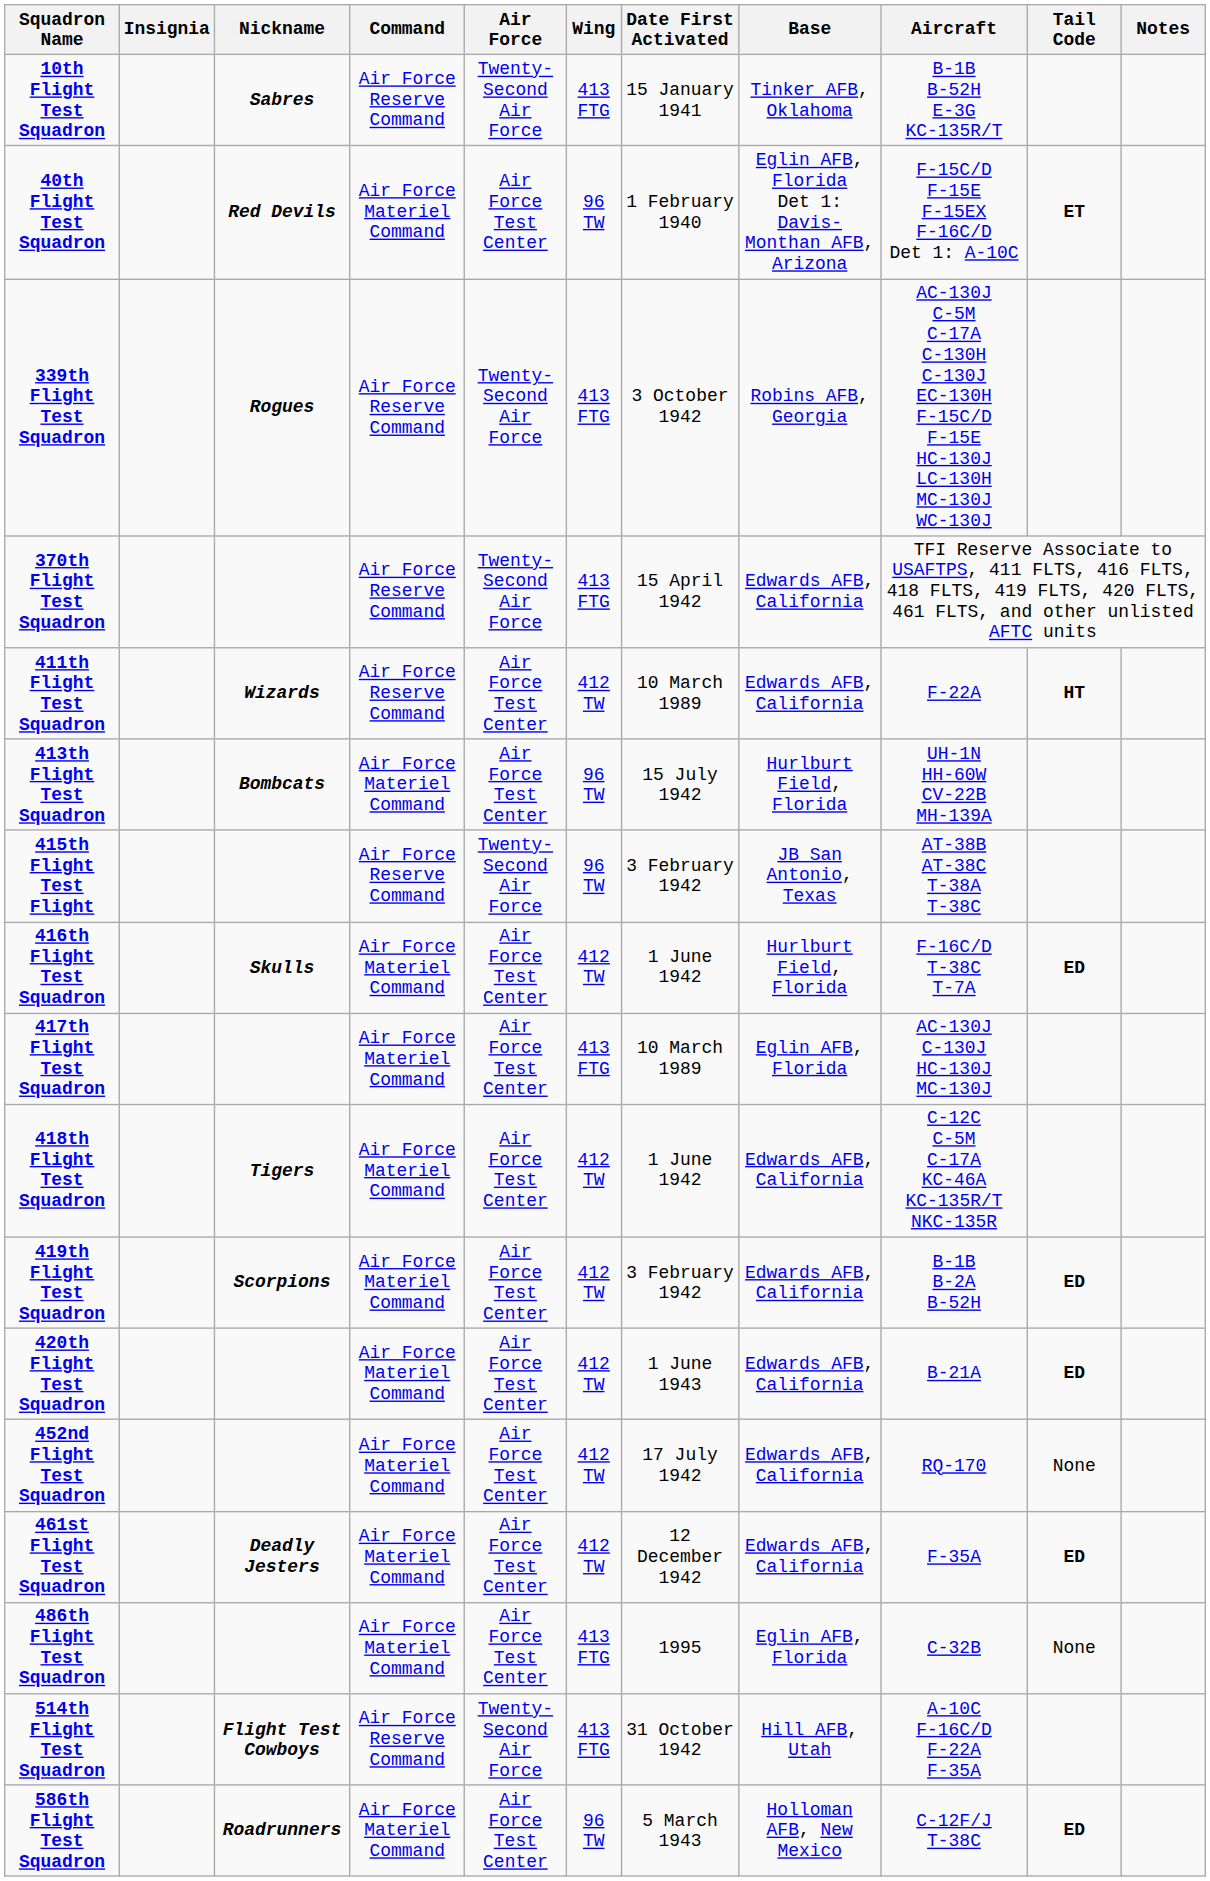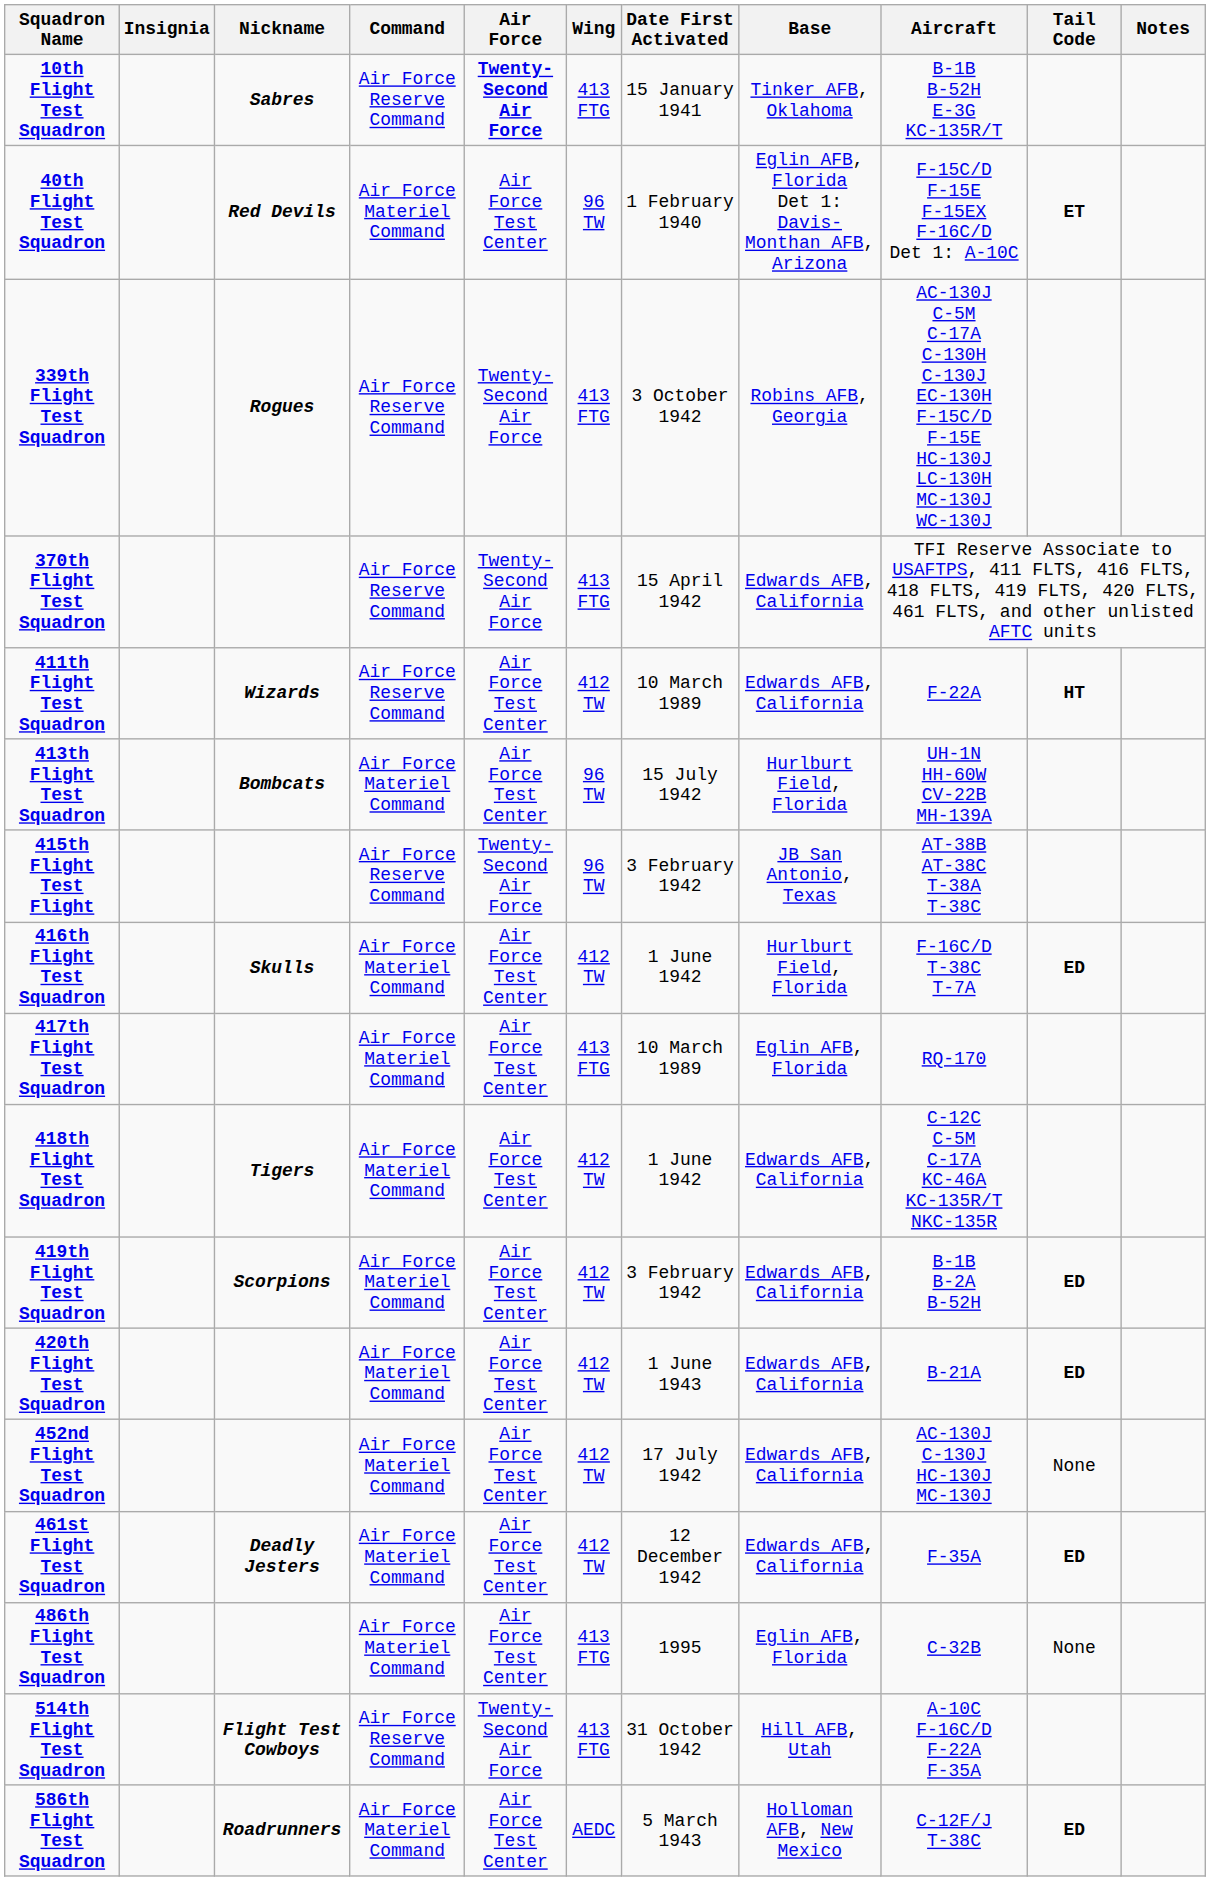10th Flight Test Squadron | Air Force: normal -> bold
417th Flight Test Squadron | Aircraft: AC-130J C-130J HC-130J MC-130J -> RQ-170
452nd Flight Test Squadron | Aircraft: RQ-170 -> AC-130J C-130J HC-130J MC-130J
586th Flight Test Squadron | Wing: 96 TW -> AEDC
